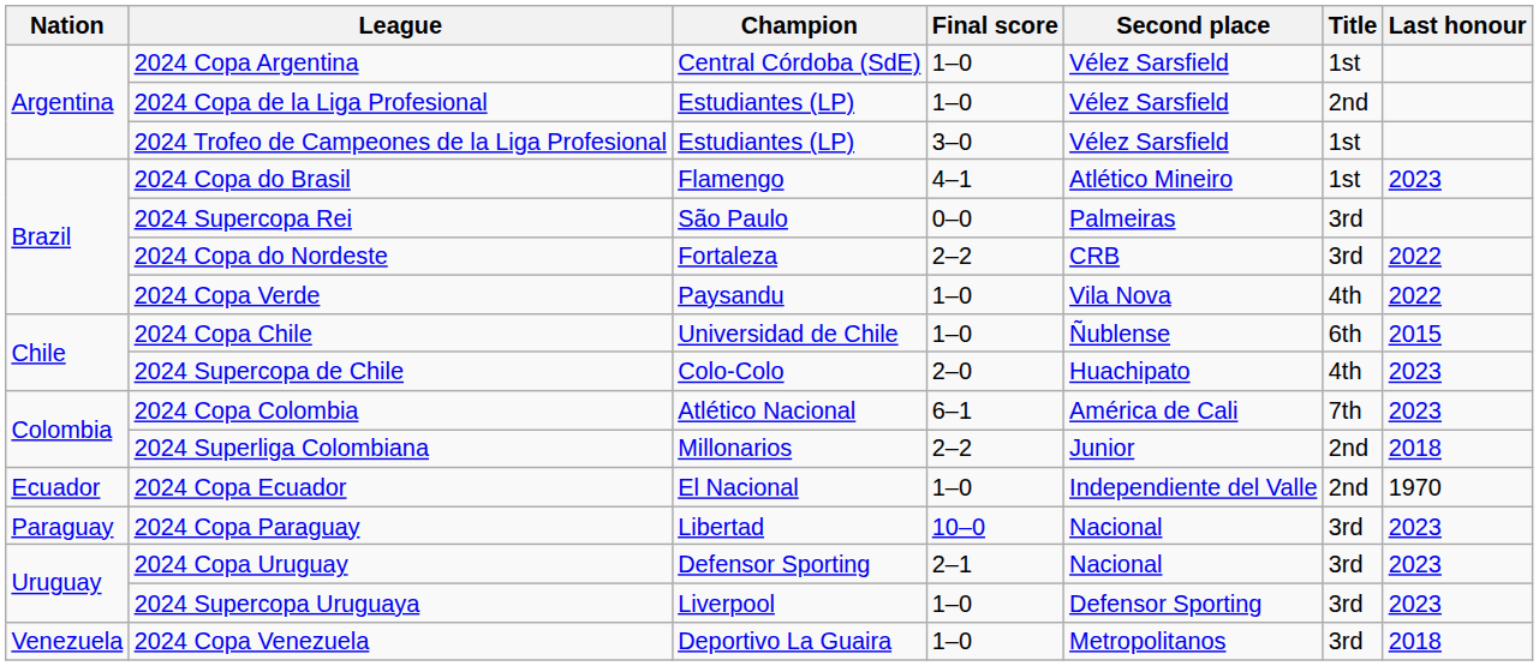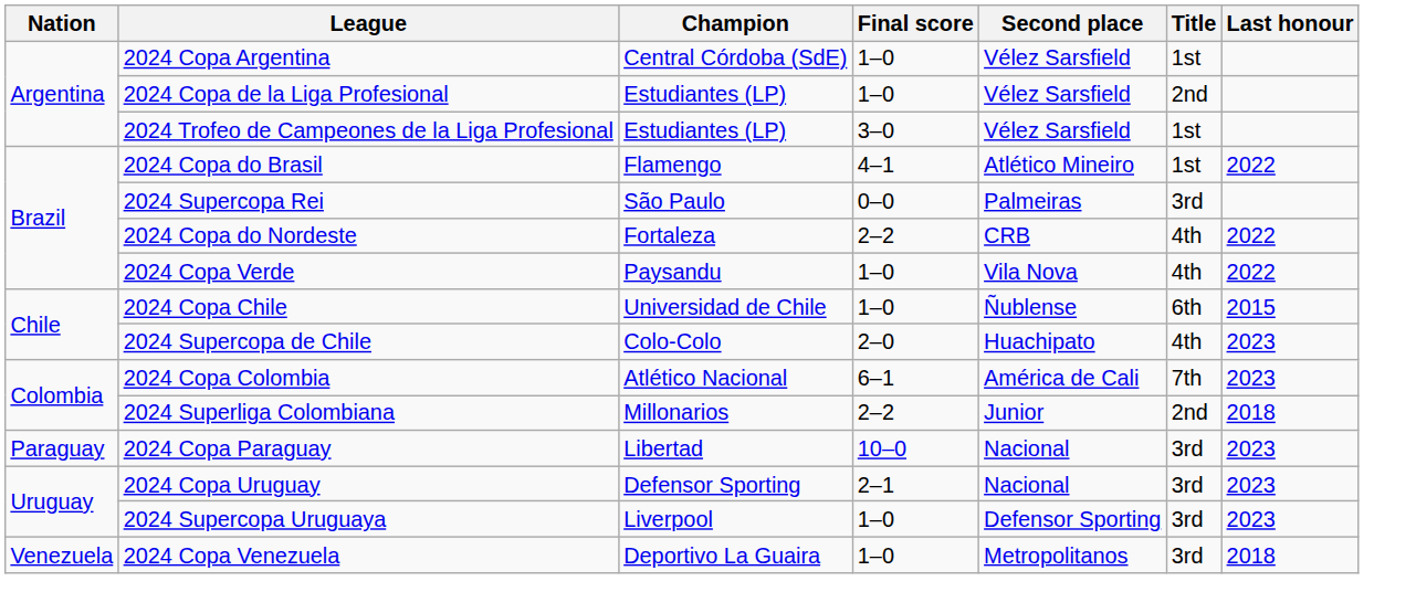2024 Copa do Brasil | Last honour: 2023 -> 2022
2024 Copa do Nordeste | Title: 3rd -> 4th
- row: Ecuador | 2024 Copa Ecuador | El Nacional | 1–0 | Independiente del Valle | 2nd | 1970
